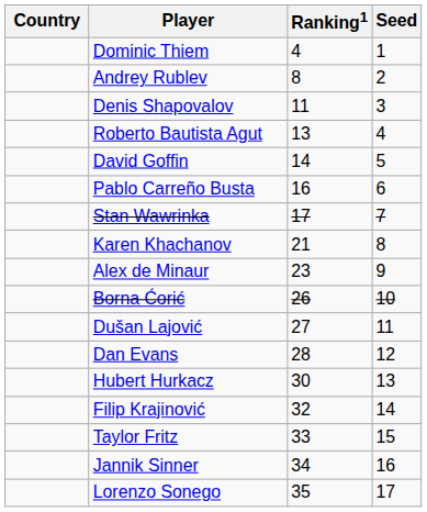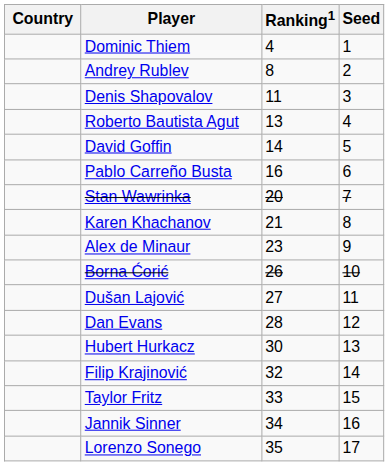Stan Wawrinka | Ranking1: 17 -> 20
